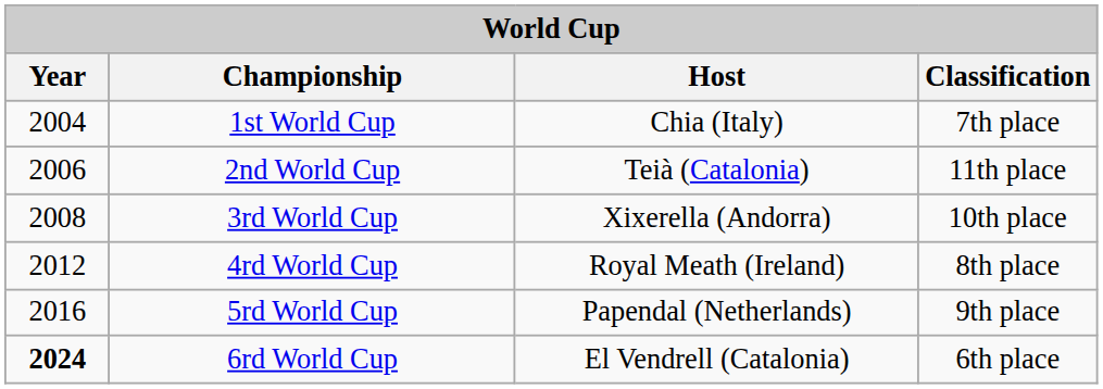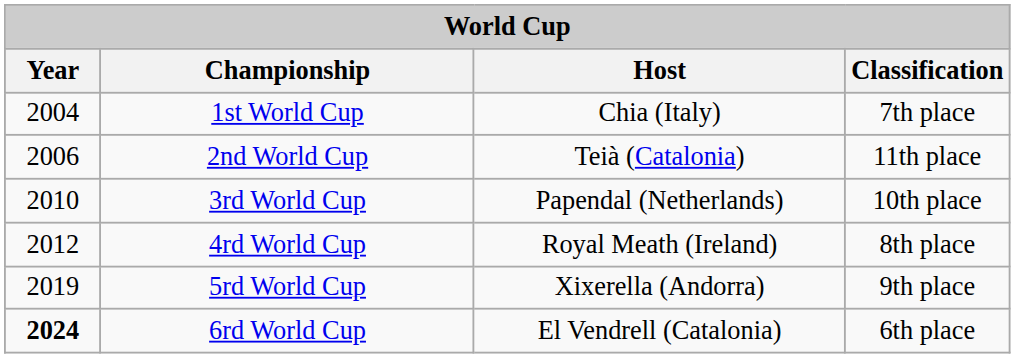3rd World Cup | Year: 2008 -> 2010
3rd World Cup | Host: Xixerella (Andorra) -> Papendal (Netherlands)
5rd World Cup | Year: 2016 -> 2019
5rd World Cup | Host: Papendal (Netherlands) -> Xixerella (Andorra)
